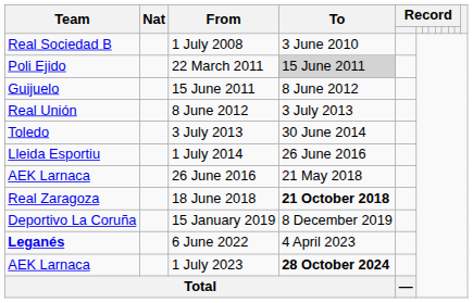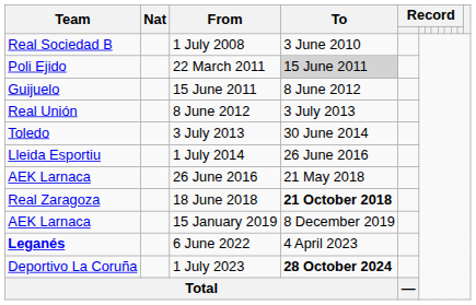15 January 2019 | Team: Deportivo La Coruña -> AEK Larnaca
1 July 2023 | Team: AEK Larnaca -> Deportivo La Coruña
